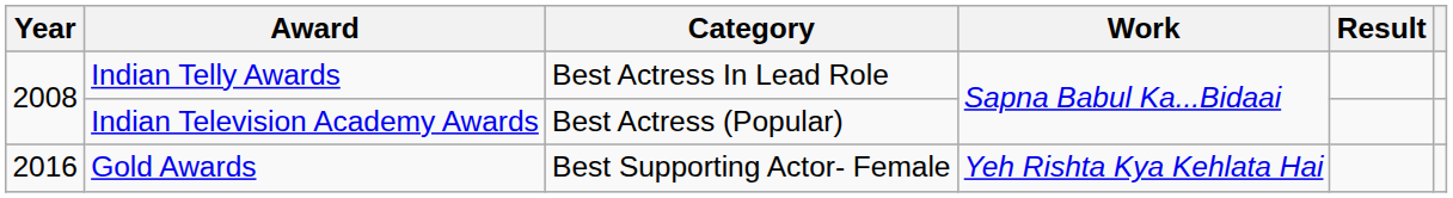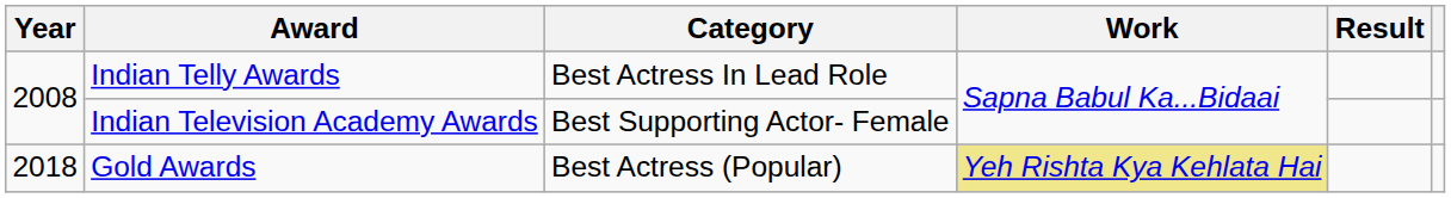Indian Television Academy Awards | Category: Best Actress (Popular) -> Best Supporting Actor- Female
Gold Awards | Year: 2016 -> 2018
Gold Awards | Category: Best Supporting Actor- Female -> Best Actress (Popular)
Gold Awards | Work: no background -> khaki background
